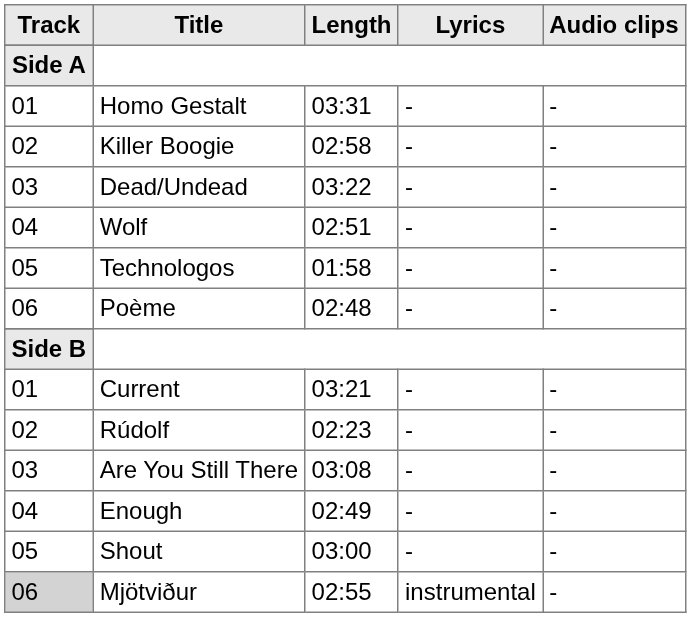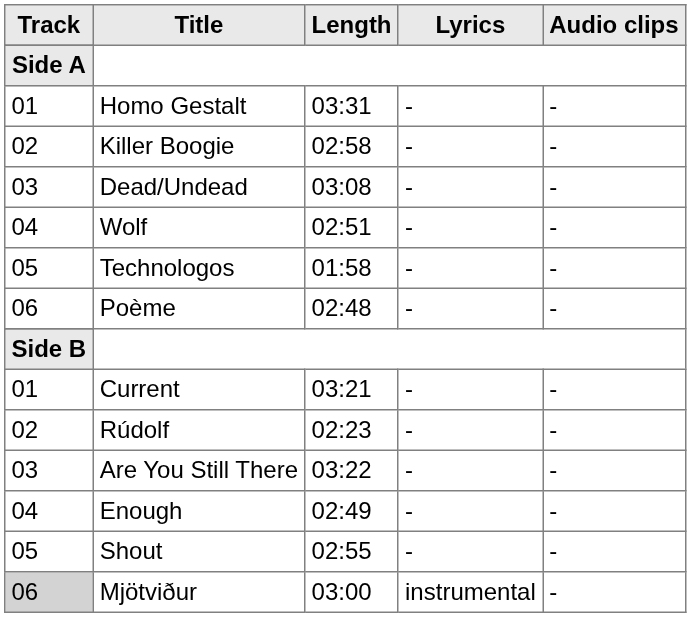Dead/Undead | Length: 03:22 -> 03:08
Are You Still There | Length: 03:08 -> 03:22
Shout | Length: 03:00 -> 02:55
Mjötviður | Length: 02:55 -> 03:00
